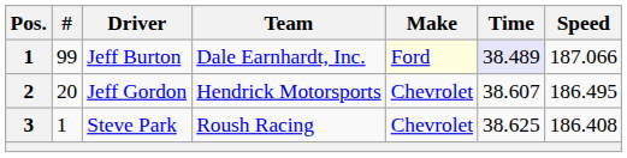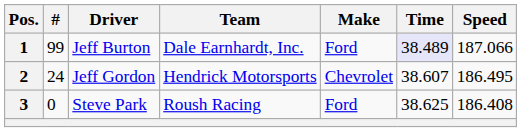Jeff Burton | Make: lightyellow background -> no background
Jeff Gordon | #: 20 -> 24
Steve Park | #: 1 -> 0
Steve Park | Make: Chevrolet -> Ford
